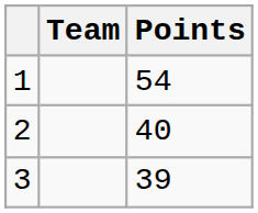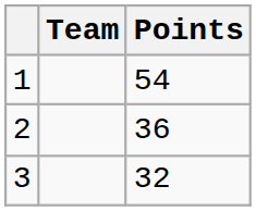2 | Points: 40 -> 36
3 | Points: 39 -> 32
